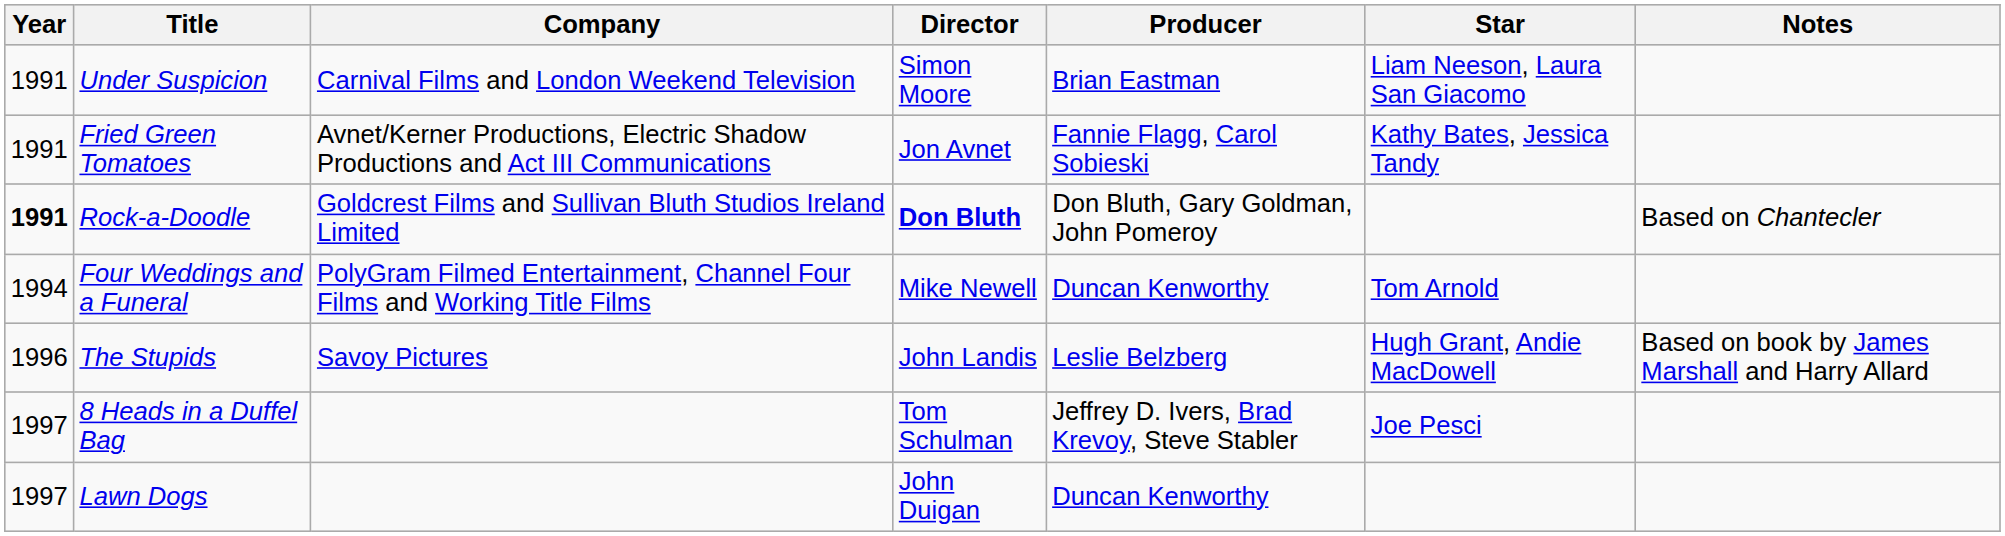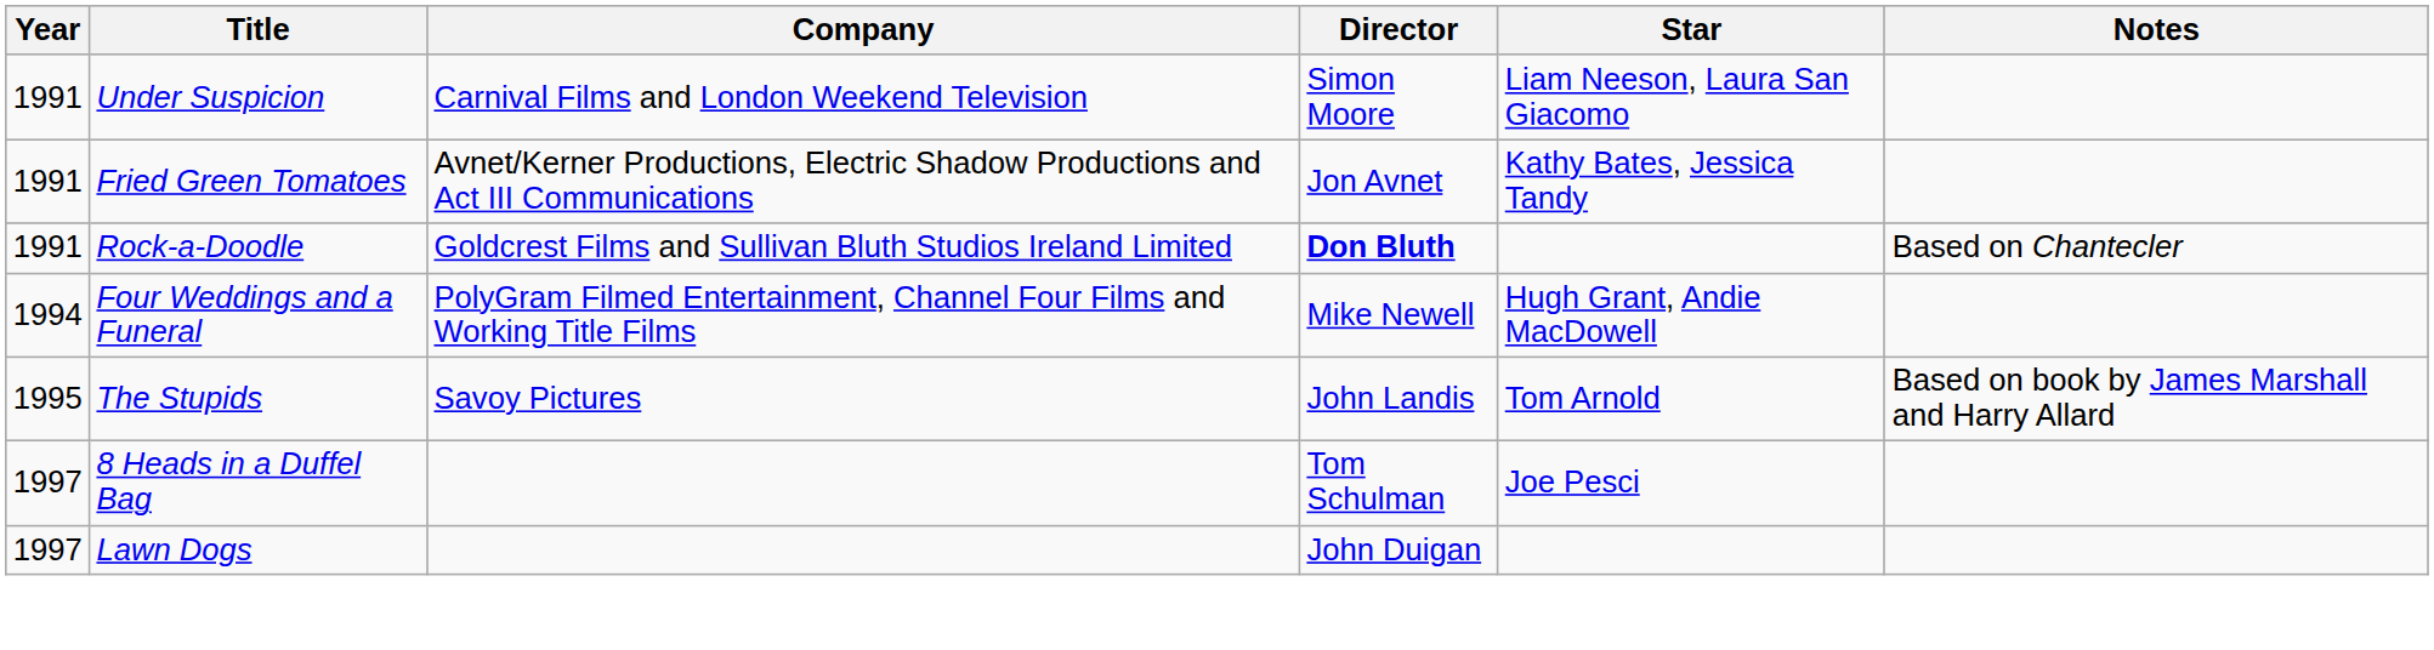- column: Producer | Brian Eastman | Fannie Flagg, Carol Sobieski | Don Bluth, Gary Goldman, John Pomeroy | Duncan Kenworthy | Leslie Belzberg | Jeffrey D. Ivers, Brad Krevoy, Steve Stabler | Duncan Kenworthy
Rock-a-Doodle | Year: bold -> normal
Four Weddings and a Funeral | Star: Tom Arnold -> Hugh Grant, Andie MacDowell
The Stupids | Year: 1996 -> 1995
The Stupids | Star: Hugh Grant, Andie MacDowell -> Tom Arnold
